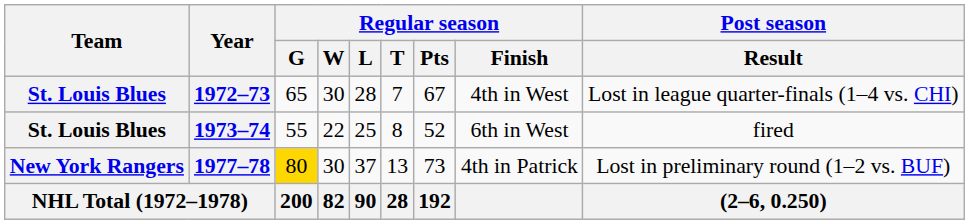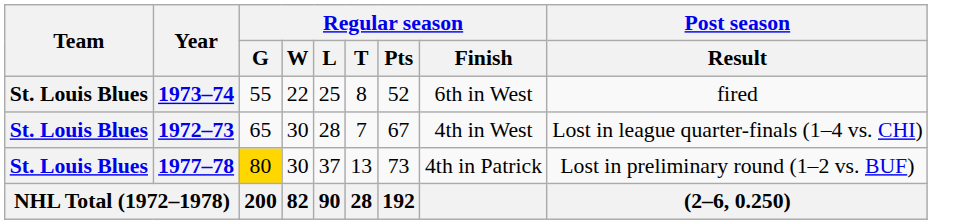rows swapped: 1972–73 <-> 1973–74
1977–78 | Team: New York Rangers -> St. Louis Blues
